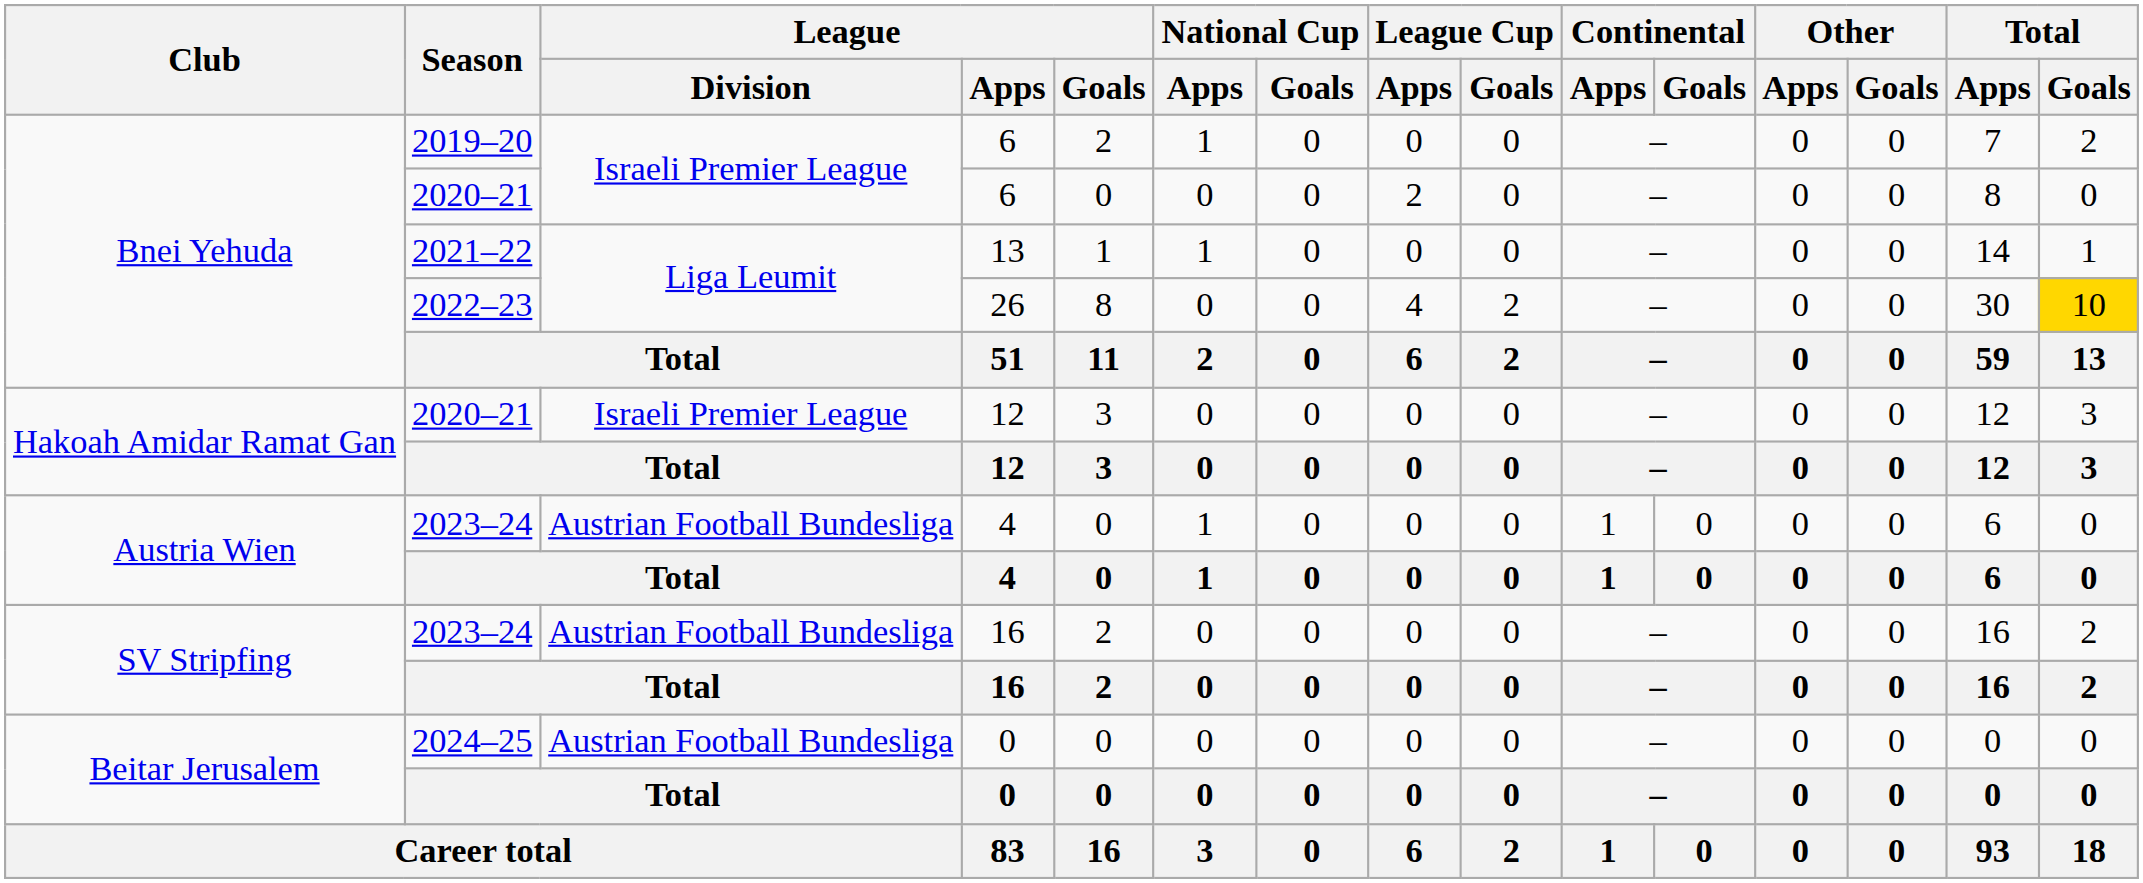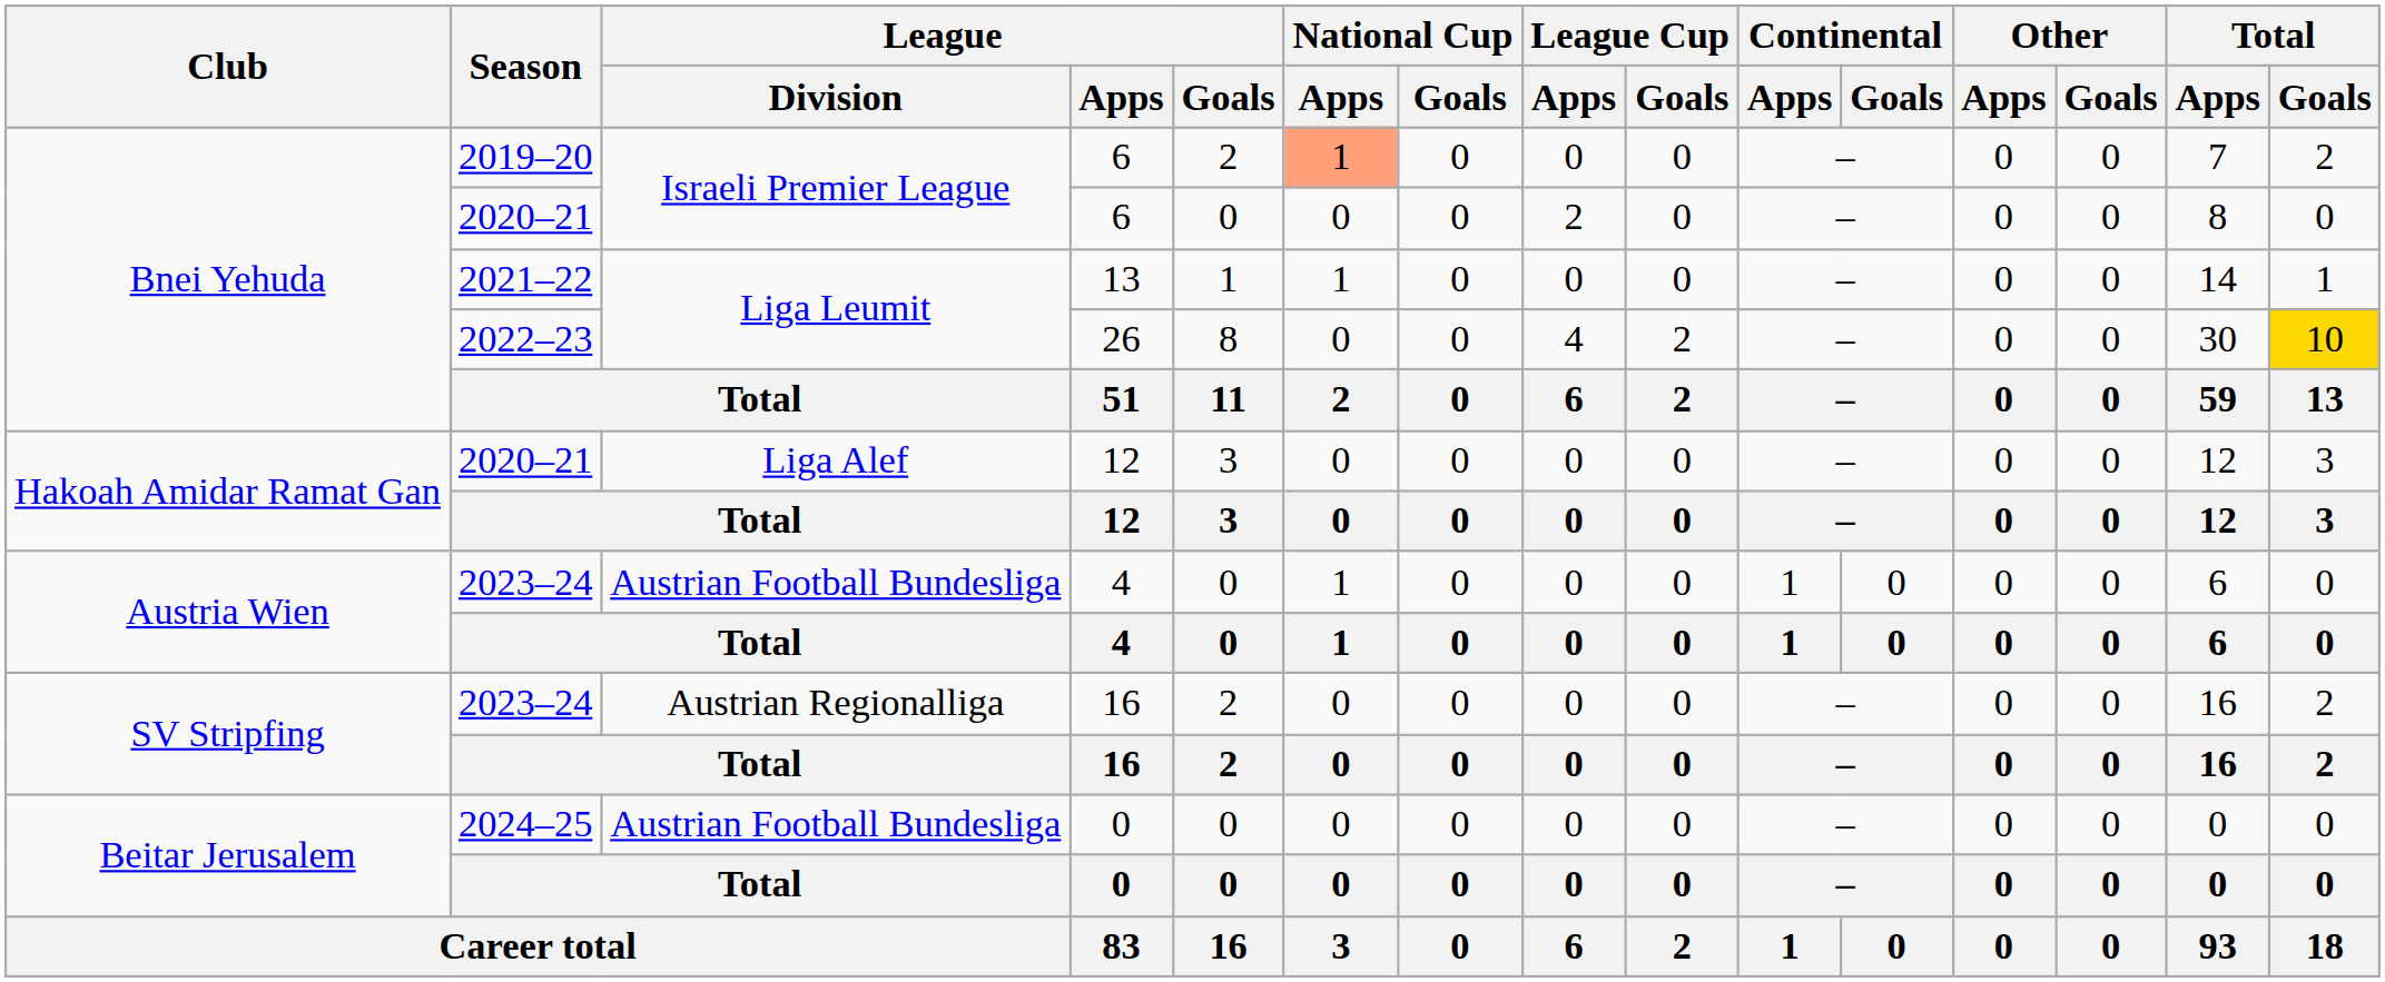2019–20 / 6 | National Cup / Apps: no background -> lightsalmon background
2020–21 / 12 | League / Division: Israeli Premier League -> Liga Alef
2023–24 / 16 | League / Division: Austrian Football Bundesliga -> Austrian Regionalliga
